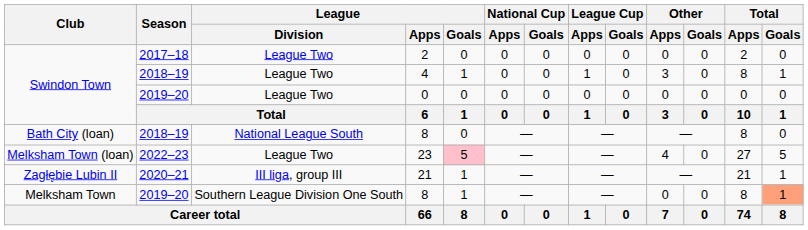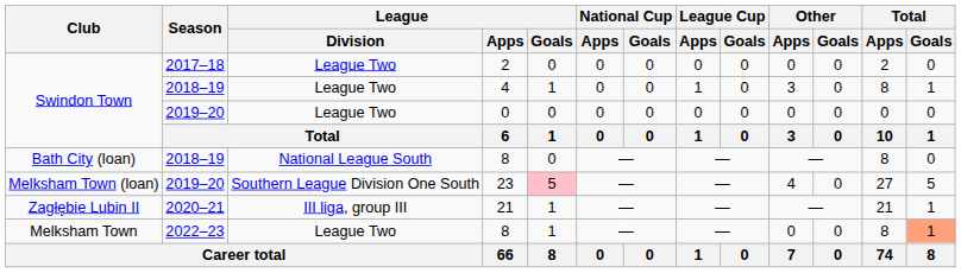23 | Season: 2022–23 -> 2019–20
23 | League / Division: League Two -> Southern League Division One South
Melksham Town / 8 | Season: 2019–20 -> 2022–23
Melksham Town / 8 | League / Division: Southern League Division One South -> League Two
